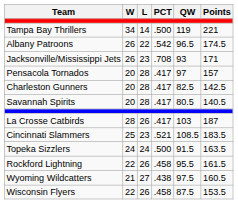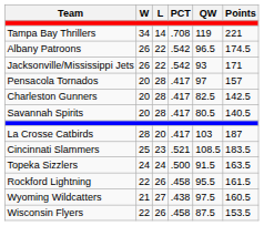Tampa Bay Thrillers | PCT: .500 -> .708
Jacksonville/Mississippi Jets | L: 23 -> 22
Jacksonville/Mississippi Jets | PCT: .708 -> .542
La Crosse Catbirds | L: 26 -> 20
